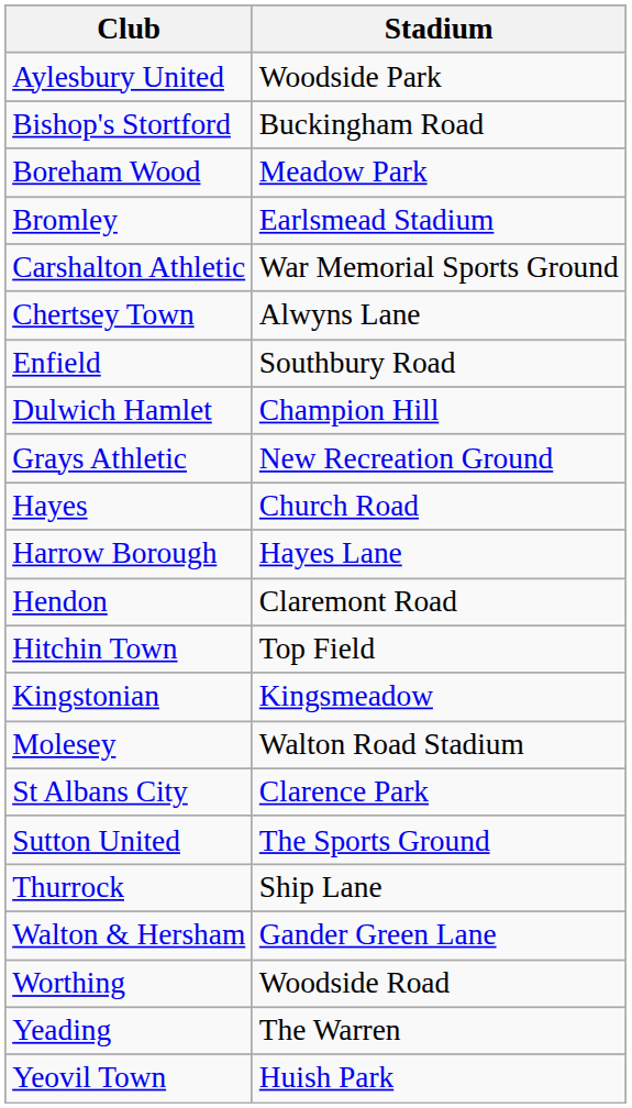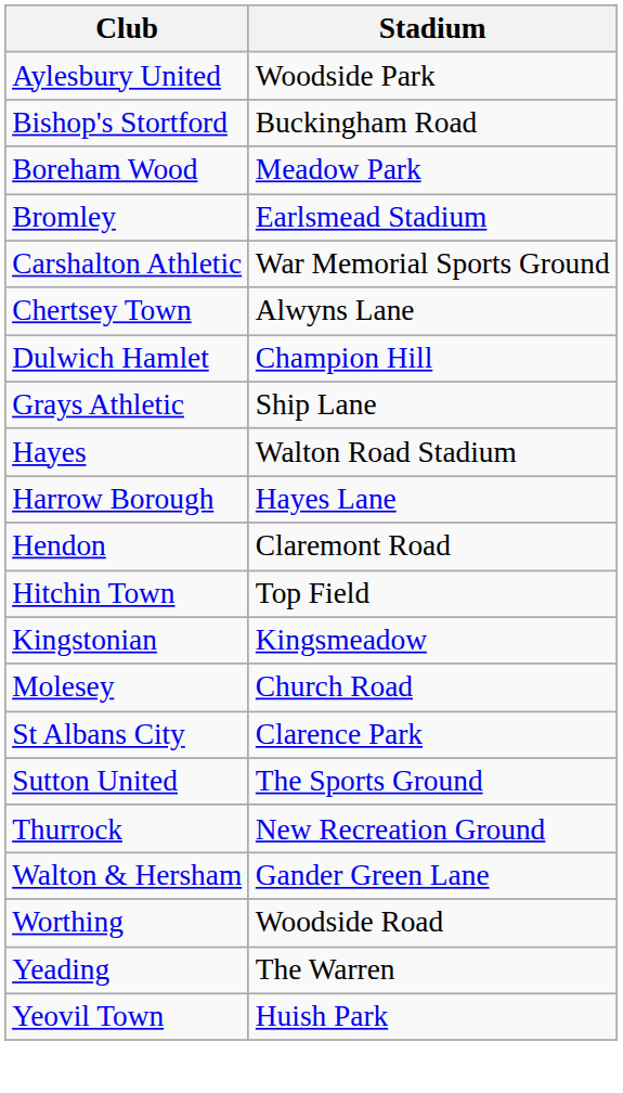- row: Enfield | Southbury Road
Grays Athletic | Stadium: New Recreation Ground -> Ship Lane
Hayes | Stadium: Church Road -> Walton Road Stadium
Molesey | Stadium: Walton Road Stadium -> Church Road
Thurrock | Stadium: Ship Lane -> New Recreation Ground
